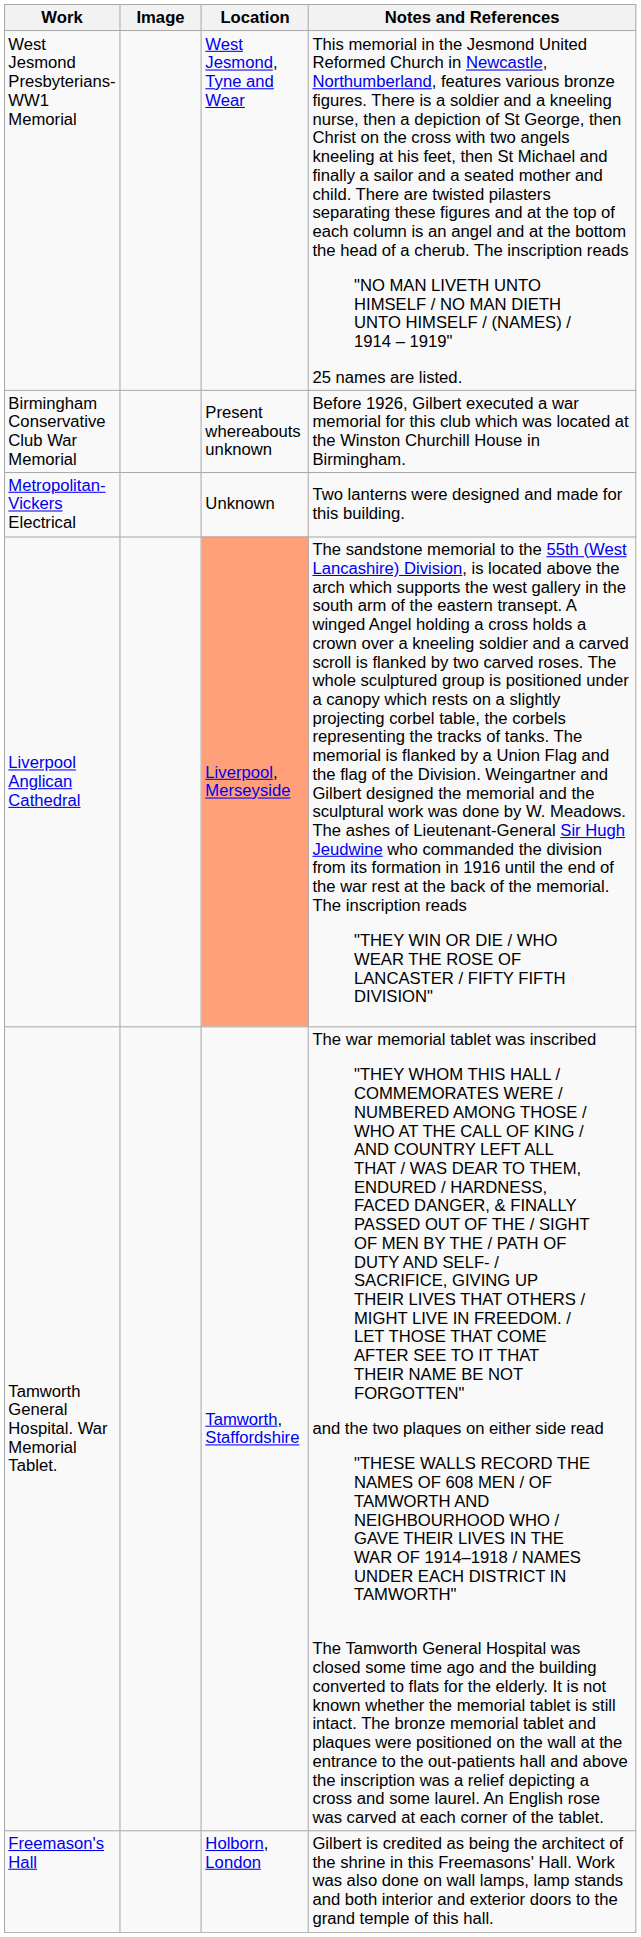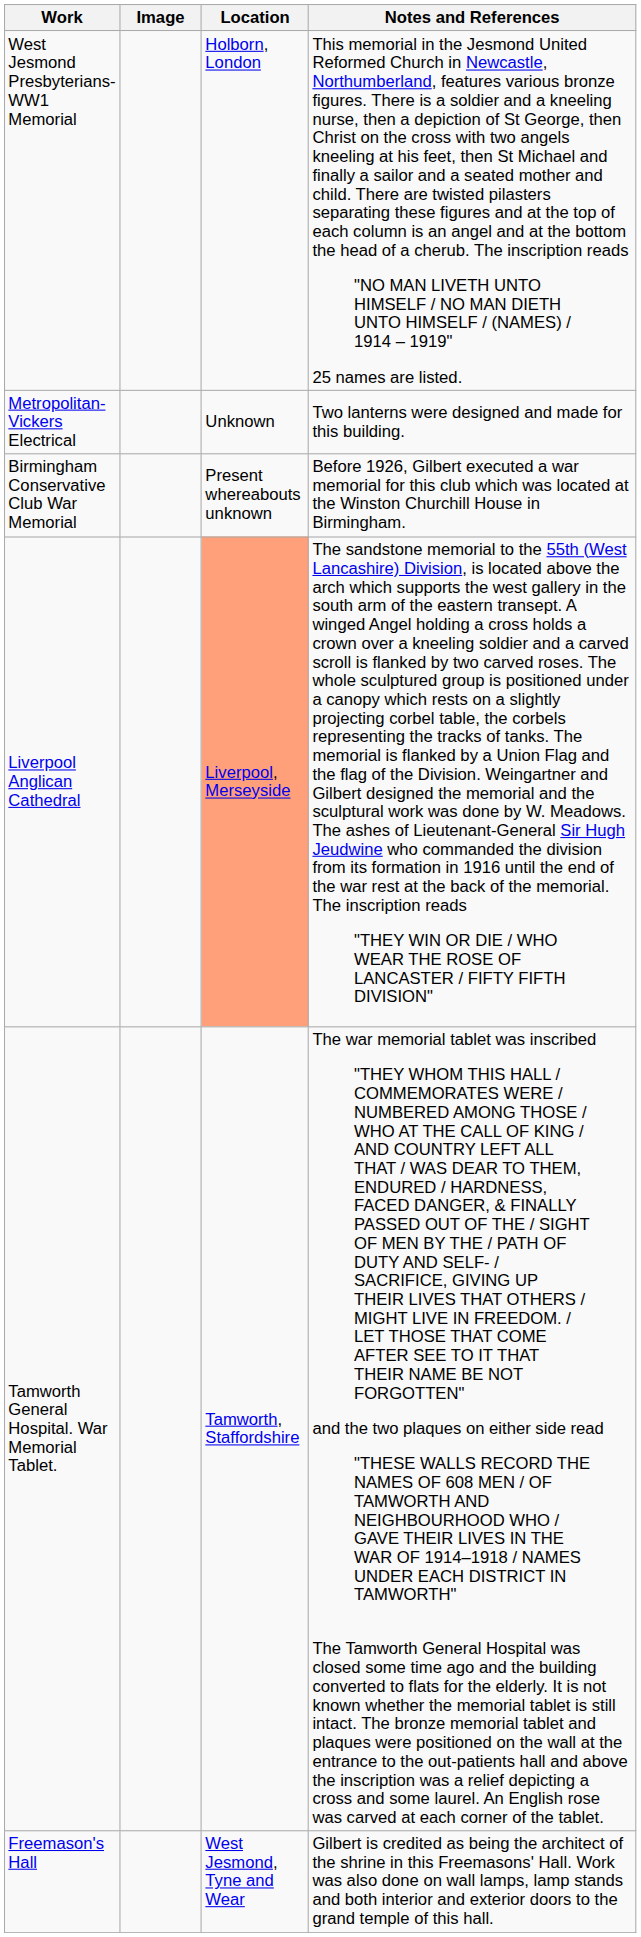West Jesmond Presbyterians- WW1 Memorial | Location: West Jesmond, Tyne and Wear -> Holborn, London
rows swapped: Birmingham Conservative Club War Memorial <-> Metropolitan-Vickers Electrical
Freemason's Hall | Location: Holborn, London -> West Jesmond, Tyne and Wear
